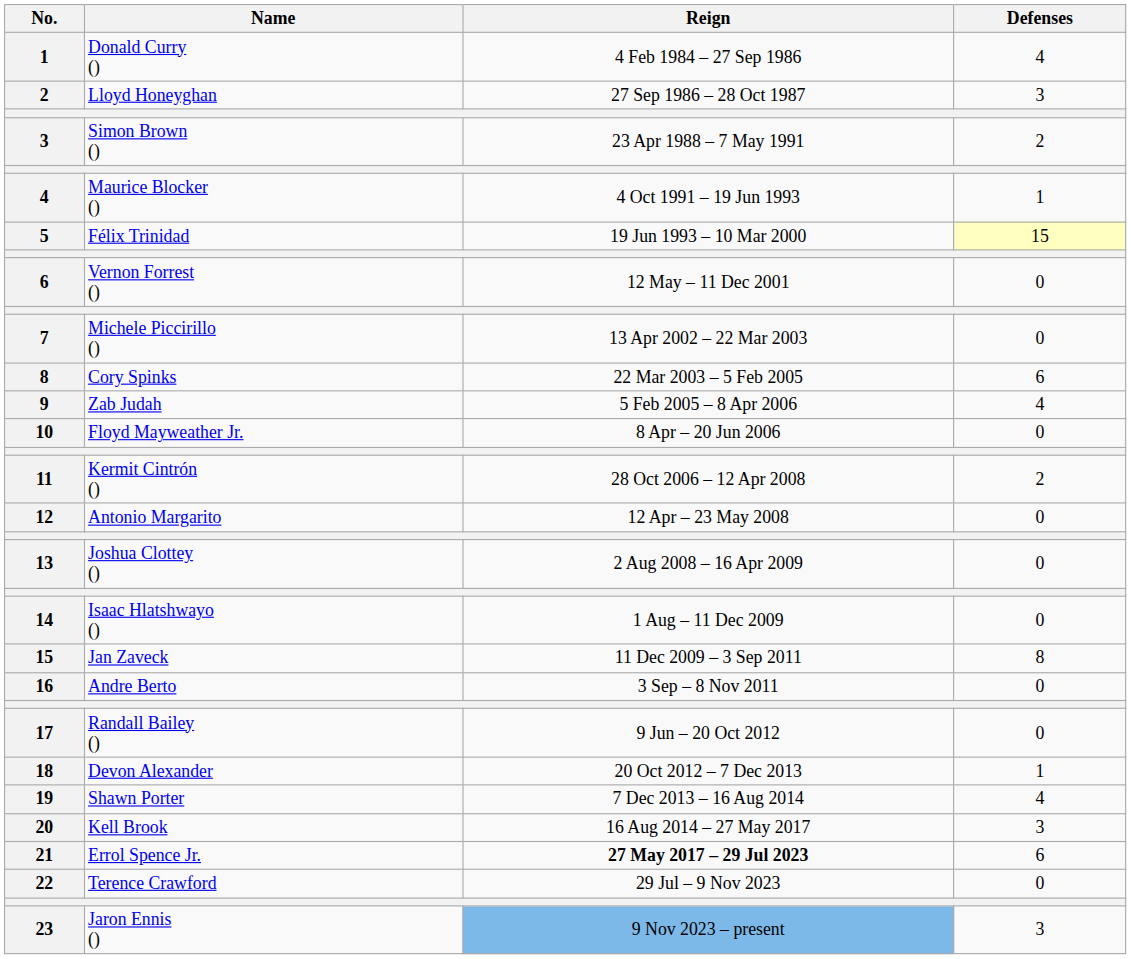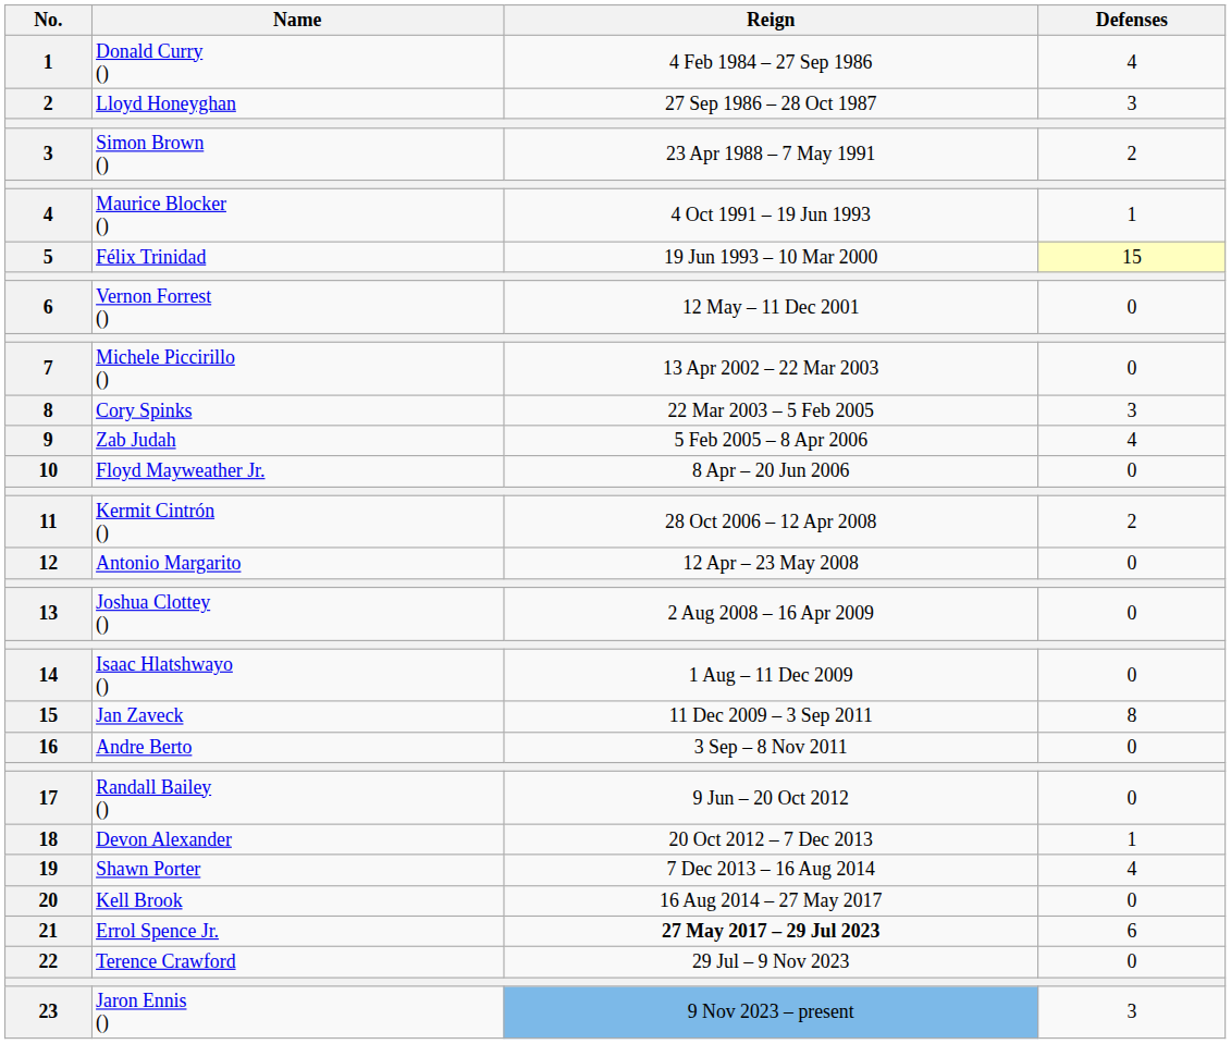Cory Spinks | Defenses: 6 -> 3
Kell Brook | Defenses: 3 -> 0
